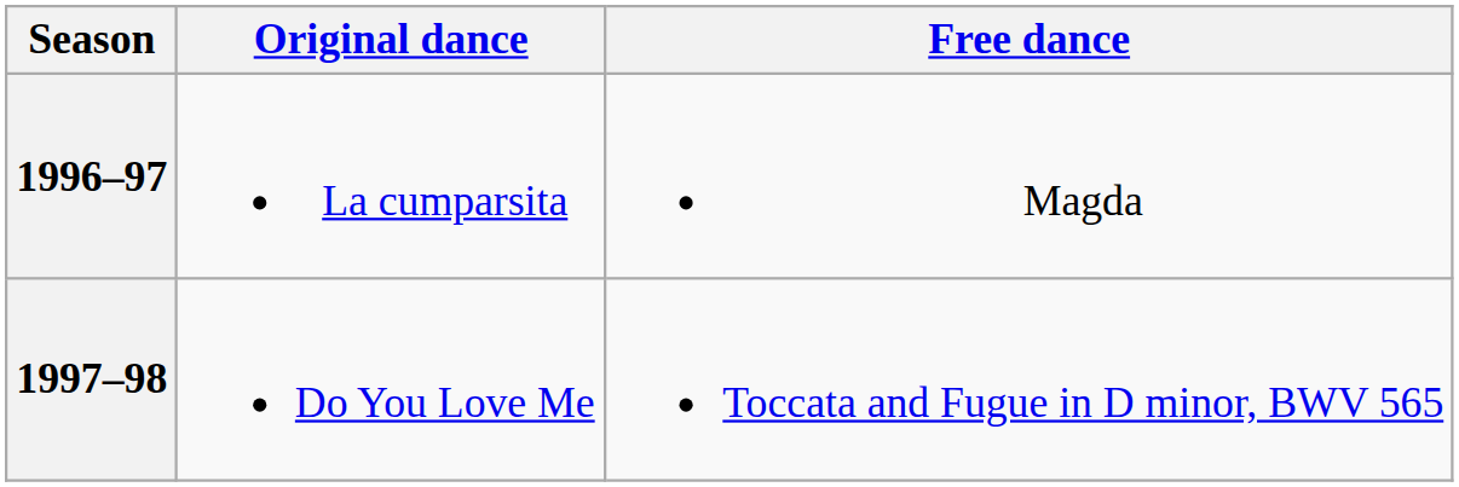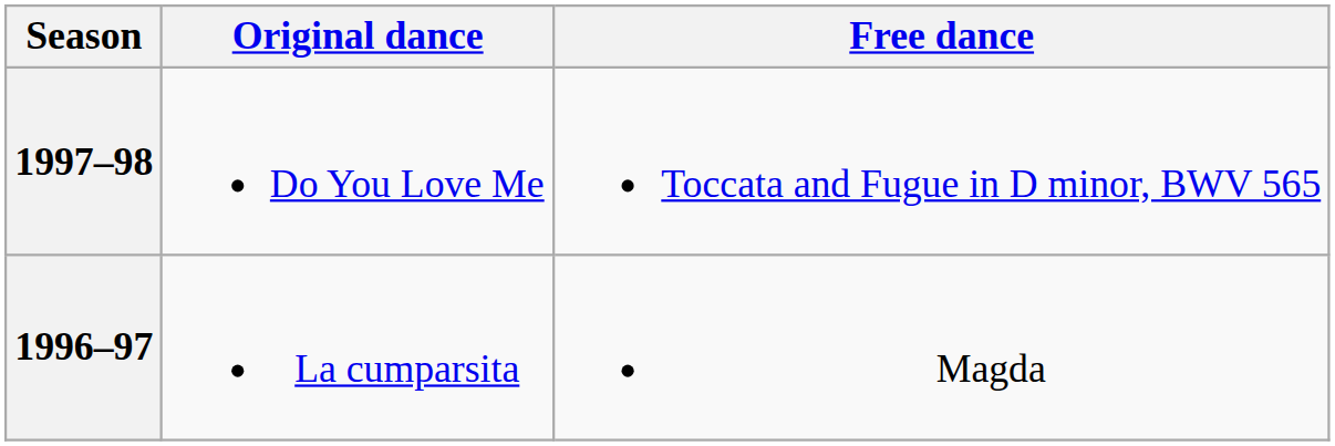rows swapped: 1997–98 <-> 1996–97
